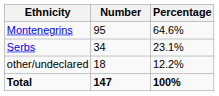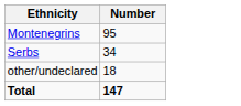- column: Percentage | 64.6% | 23.1% | 12.2% | 100%
